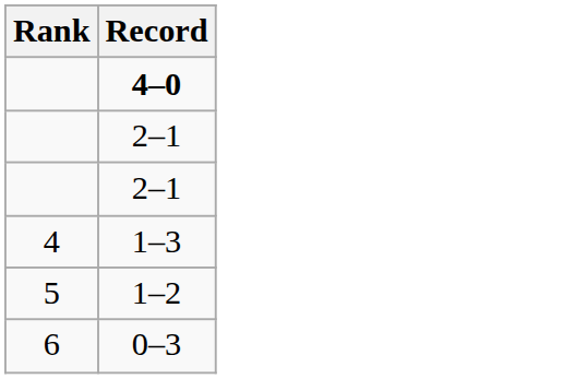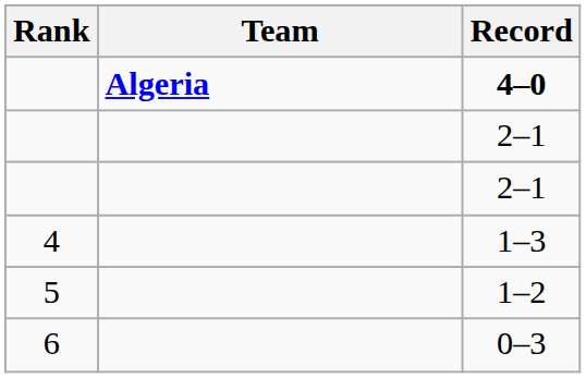+ column: Team | Algeria
